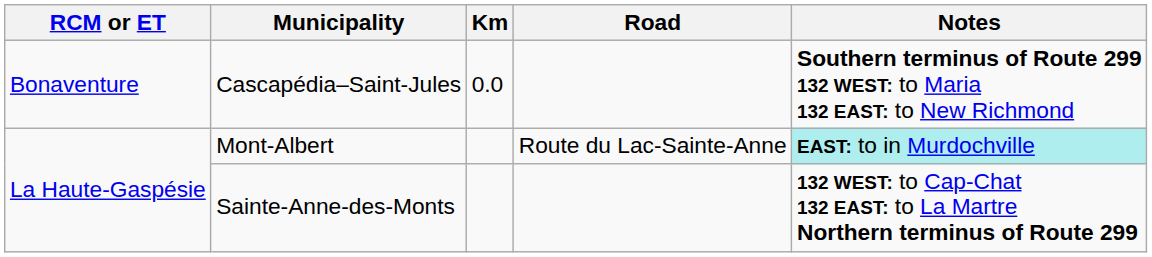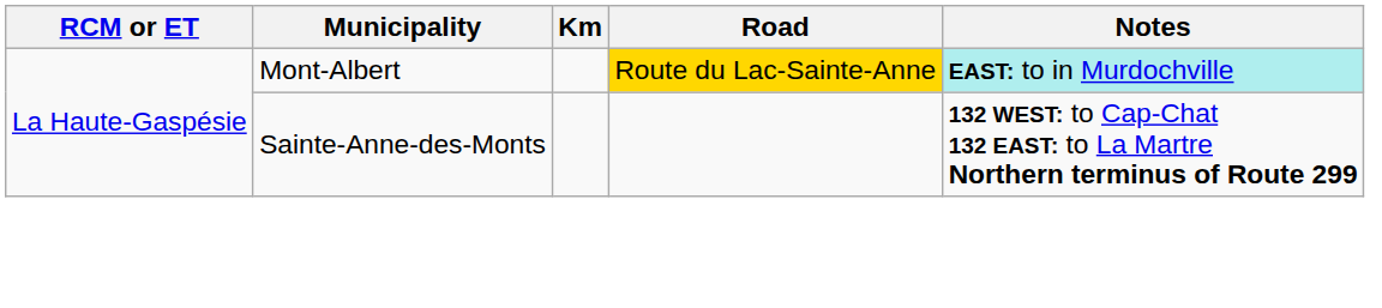- row: Bonaventure | Cascapédia–Saint-Jules | 0.0 | Southern terminus of Route 299 132 WEST: to Maria 132 EAST: to New Richmond
Mont-Albert | Road: no background -> gold background
